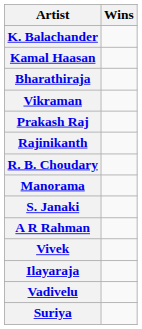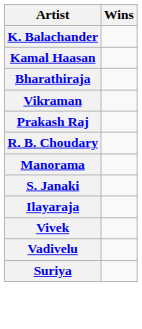- row: Rajinikanth
- row: A R Rahman
rows swapped: Vivek <-> Ilayaraja
